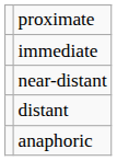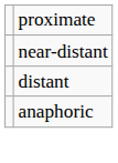- row: immediate
